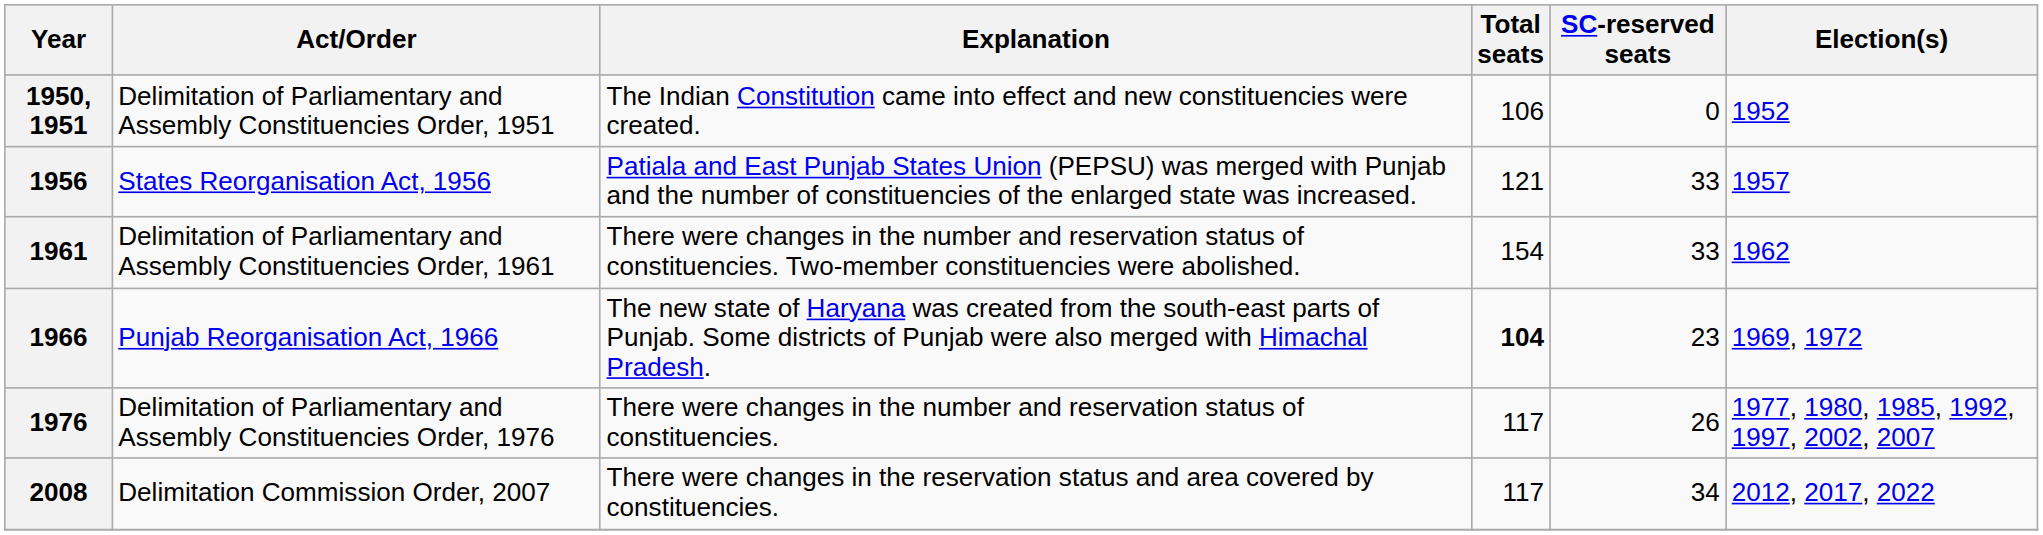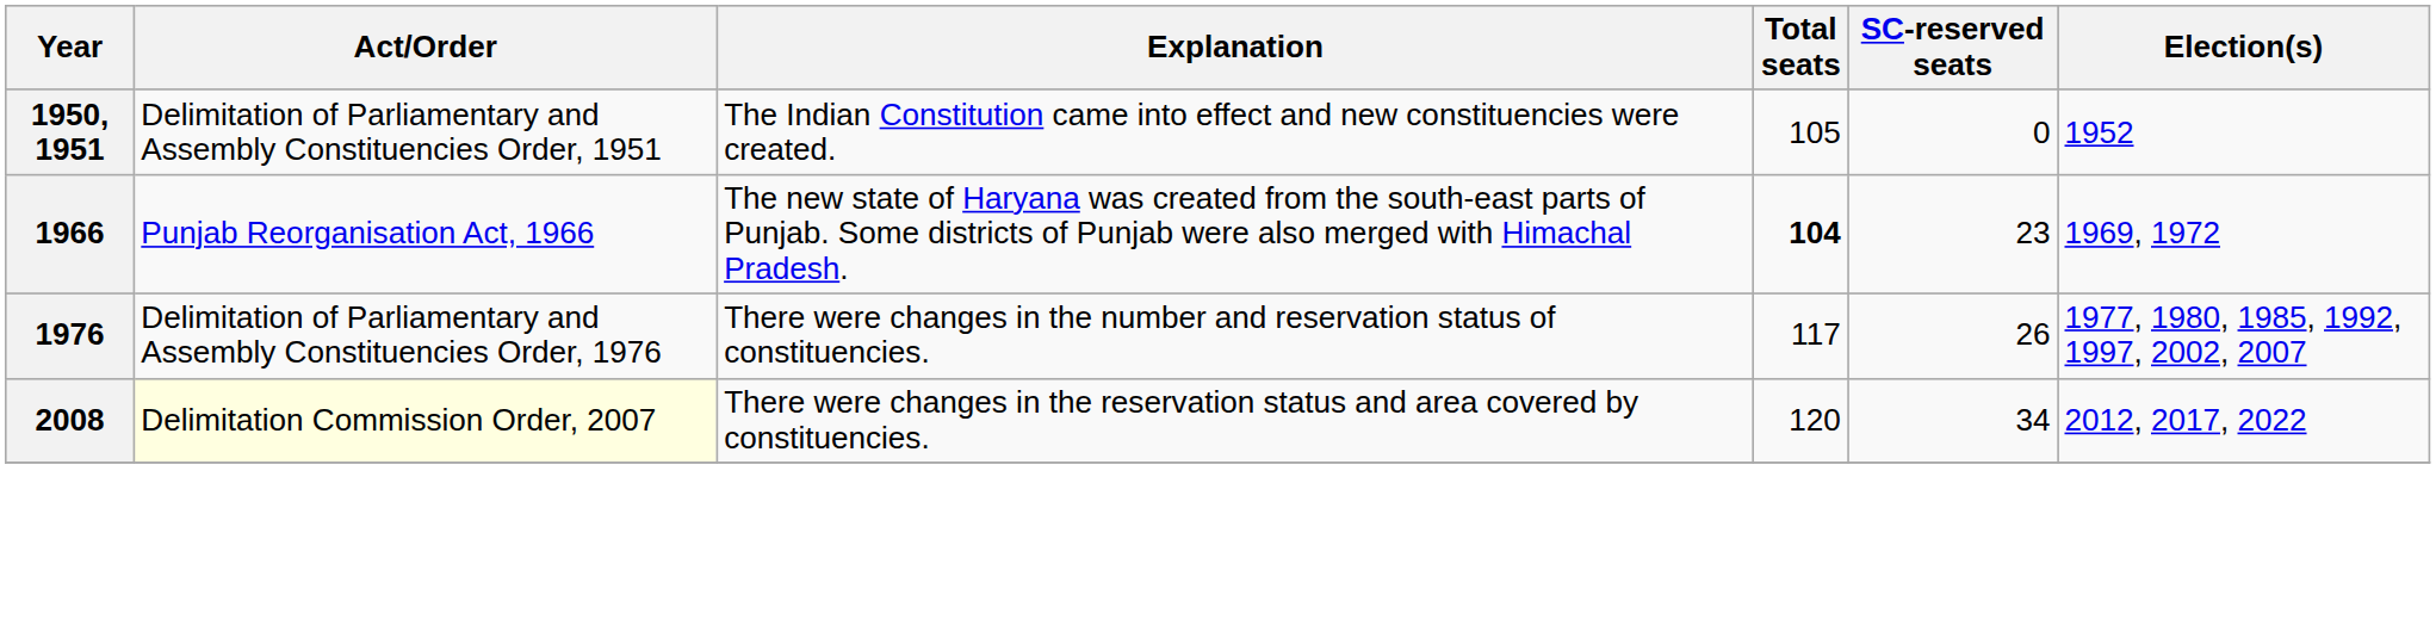1950, 1951 | Total seats: 106 -> 105
- row: 1956 | States Reorganisation Act, 1956 | Patiala and East Punjab States Union (PEPSU) was merged with Punjab and the number of constituencies of the enlarged state was increased. | 121 | 33 | 1957
- row: 1961 | Delimitation of Parliamentary and Assembly Constituencies Order, 1961 | There were changes in the number and reservation status of constituencies. Two-member constituencies were abolished. | 154 | 33 | 1962
2008 | Act/Order: no background -> lightyellow background
2008 | Total seats: 117 -> 120
